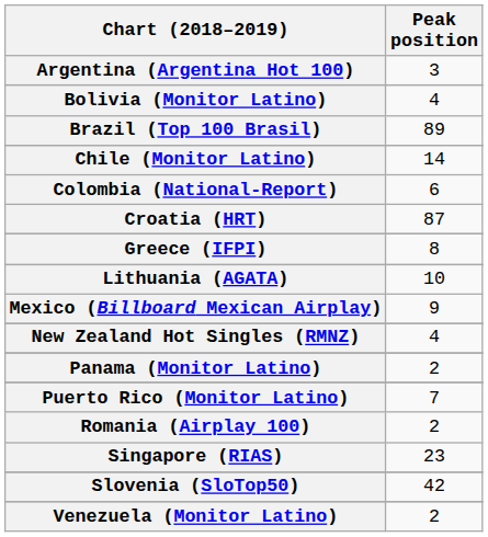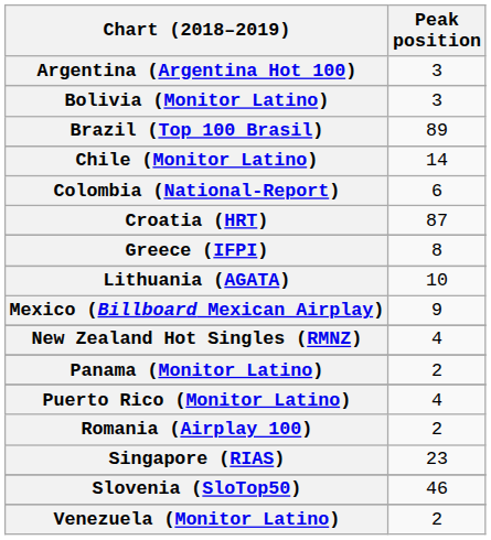Bolivia (Monitor Latino) | Peak position: 4 -> 3
Puerto Rico (Monitor Latino) | Peak position: 7 -> 4
Slovenia (SloTop50) | Peak position: 42 -> 46
